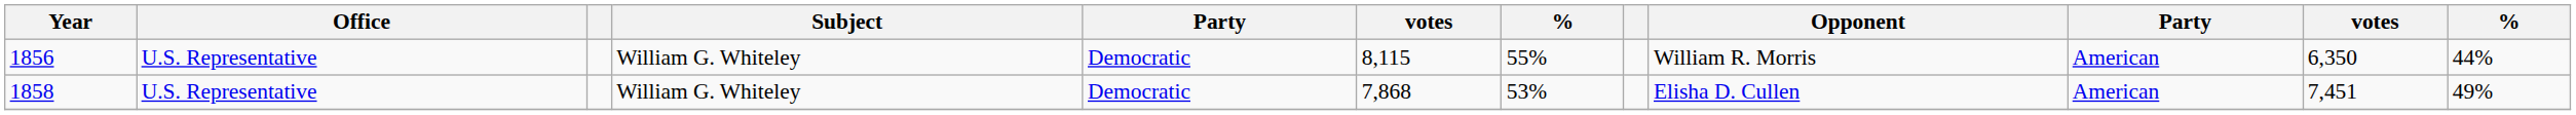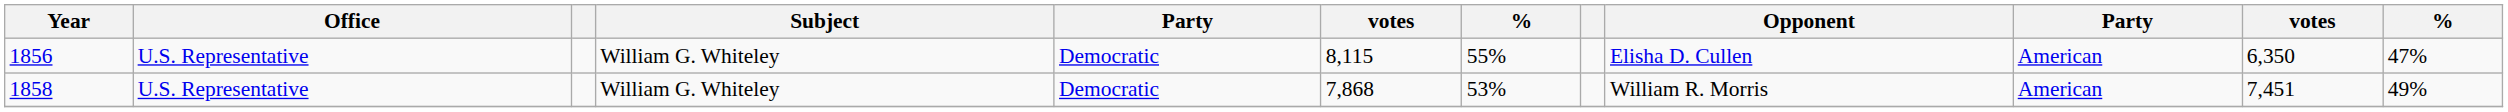1856 | Opponent: William R. Morris -> Elisha D. Cullen
1856 | column 12: 44% -> 47%
1858 | Opponent: Elisha D. Cullen -> William R. Morris
